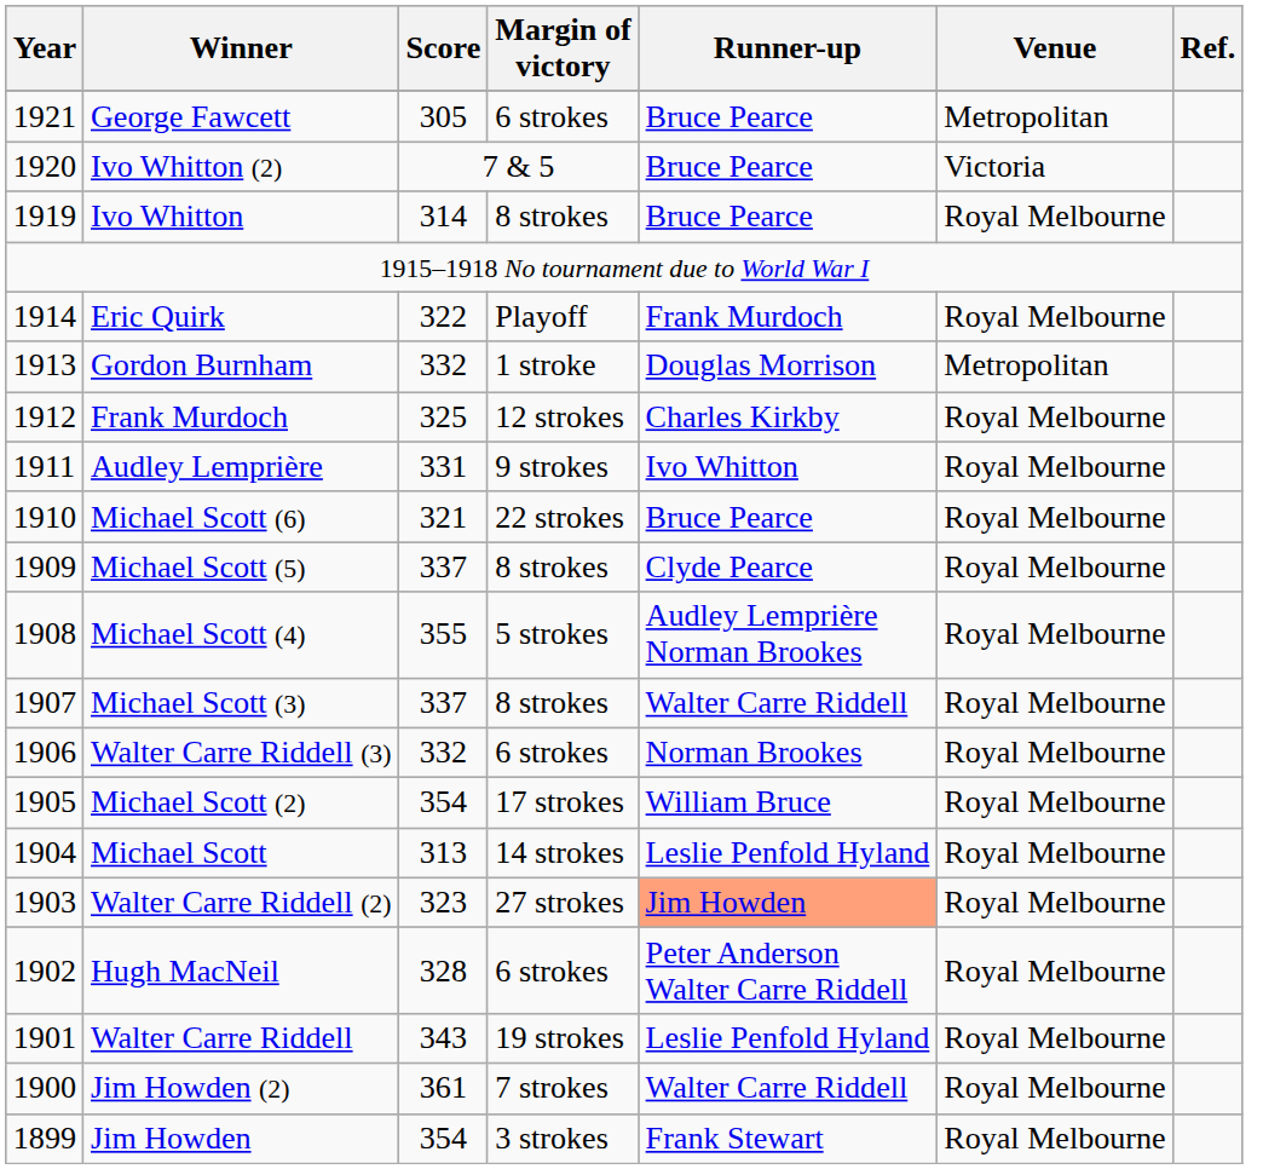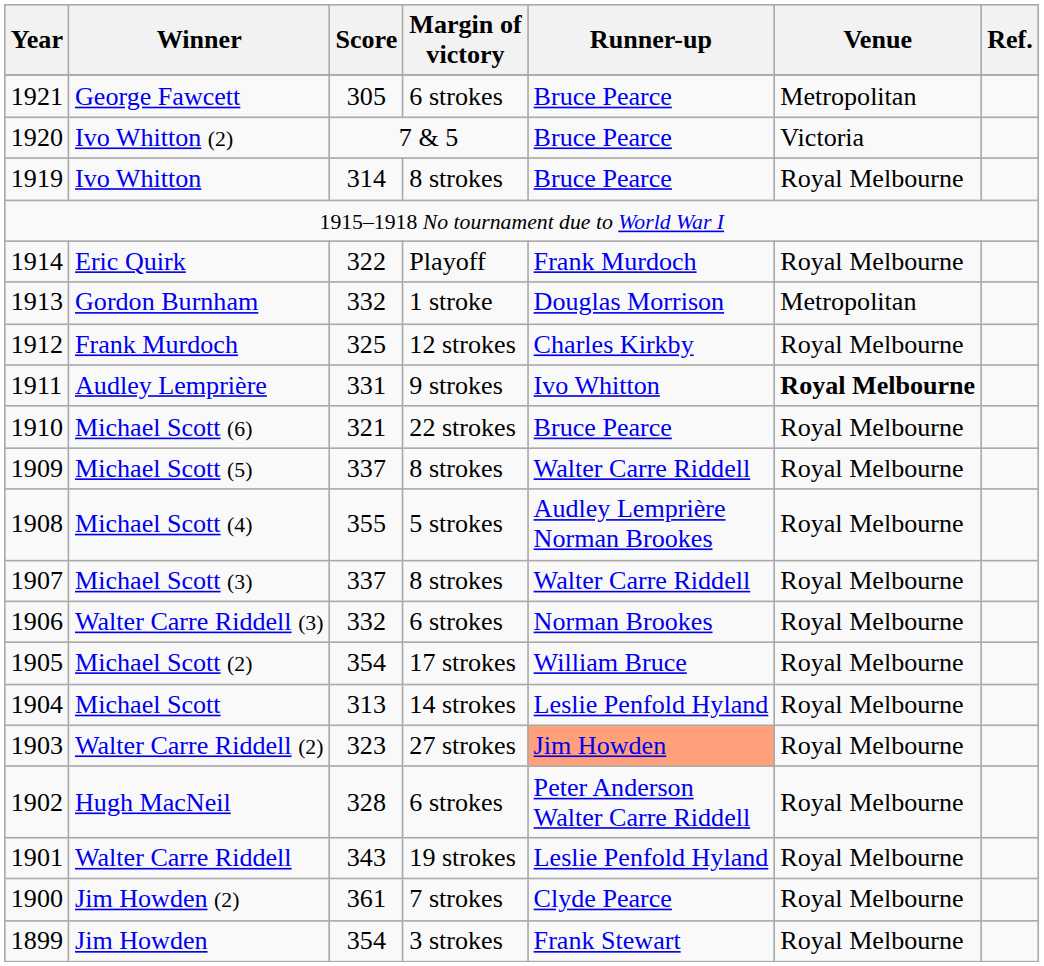Audley Lemprière | Venue: normal -> bold
Michael Scott (5) | Runner-up: Clyde Pearce -> Walter Carre Riddell
Jim Howden (2) | Runner-up: Walter Carre Riddell -> Clyde Pearce
